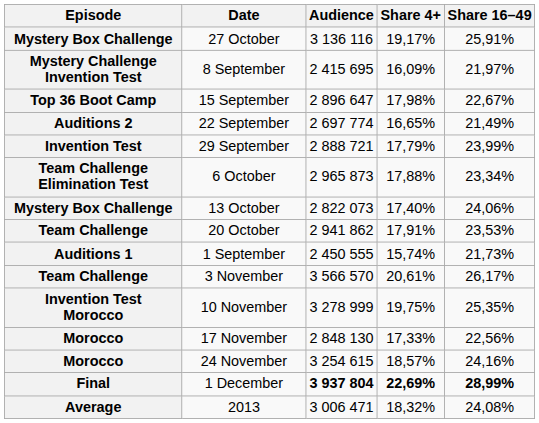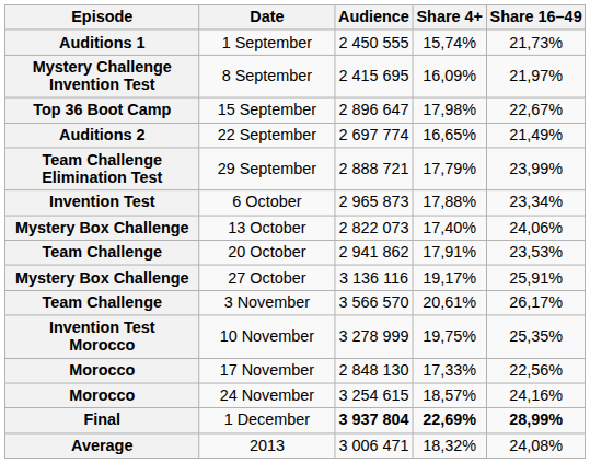rows swapped: 1 September <-> 27 October
29 September | Episode: Invention Test -> Team Challenge Elimination Test
6 October | Episode: Team Challenge Elimination Test -> Invention Test
